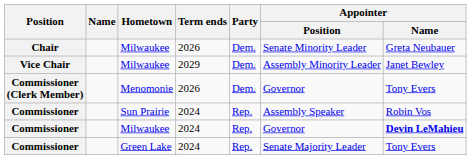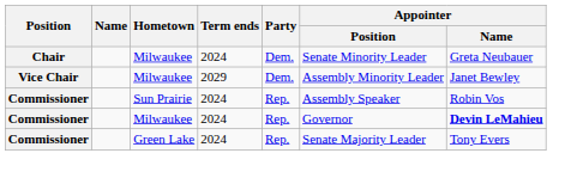Chair | Term ends: 2026 -> 2024
- row: Commissioner (Clerk Member) | Menomonie | 2026 | Dem. | Governor | Tony Evers
